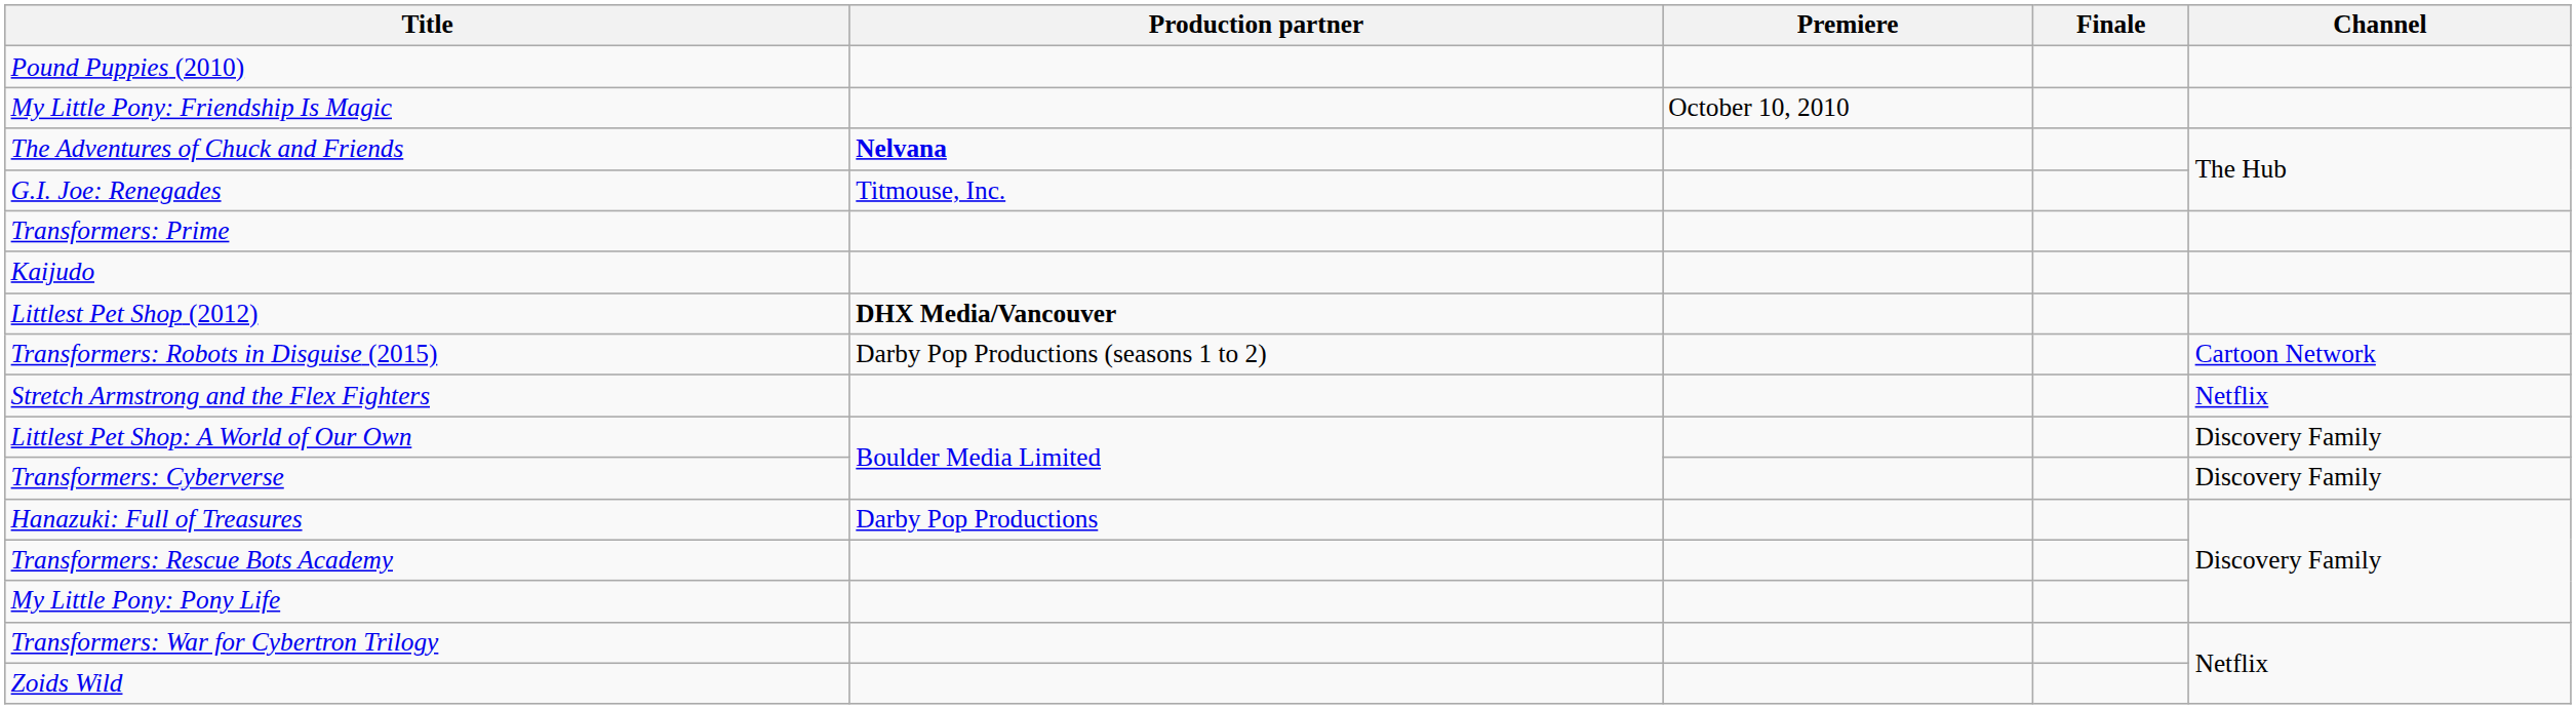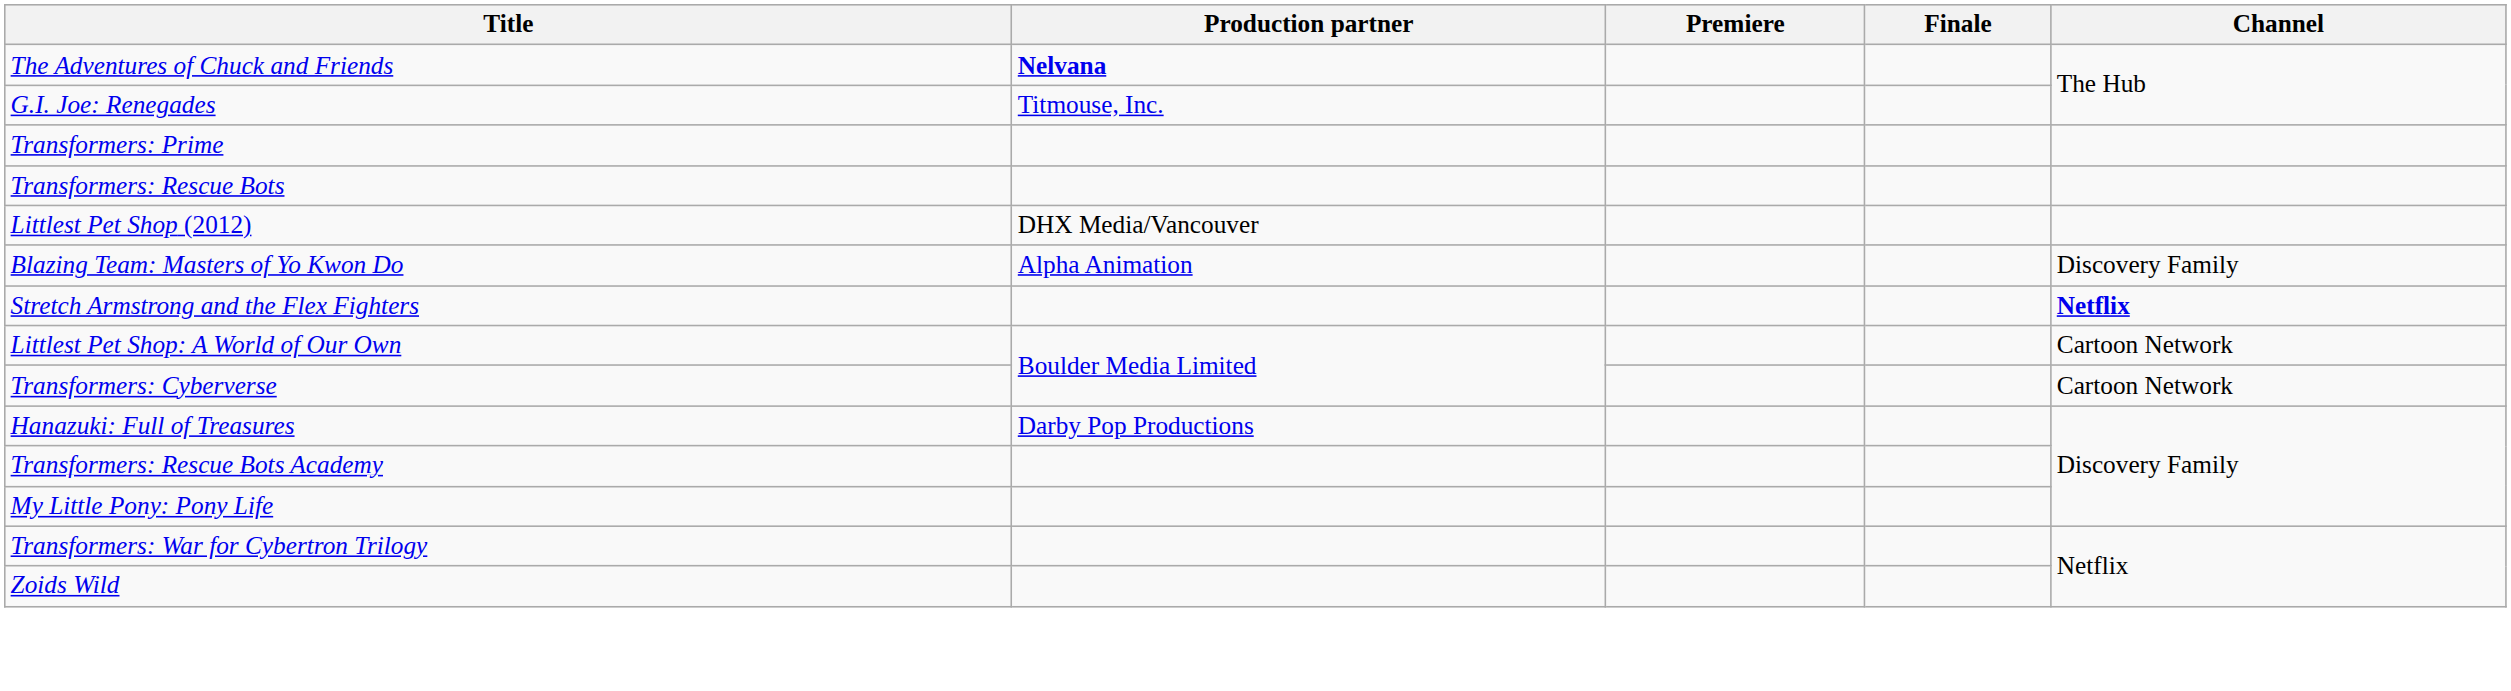- row: Pound Puppies (2010)
- row: My Little Pony: Friendship Is Magic | October 10, 2010
+ row: Transformers: Rescue Bots
- row: Kaijudo
Littlest Pet Shop (2012) | Production partner: bold -> normal
- row: Transformers: Robots in Disguise (2015) | Darby Pop Productions (seasons 1 to 2) | Cartoon Network
+ row: Blazing Team: Masters of Yo Kwon Do | Alpha Animation | Discovery Family
Stretch Armstrong and the Flex Fighters | Channel: normal -> bold
Littlest Pet Shop: A World of Our Own | Channel: Discovery Family -> Cartoon Network
Transformers: Cyberverse | Channel: Discovery Family -> Cartoon Network
